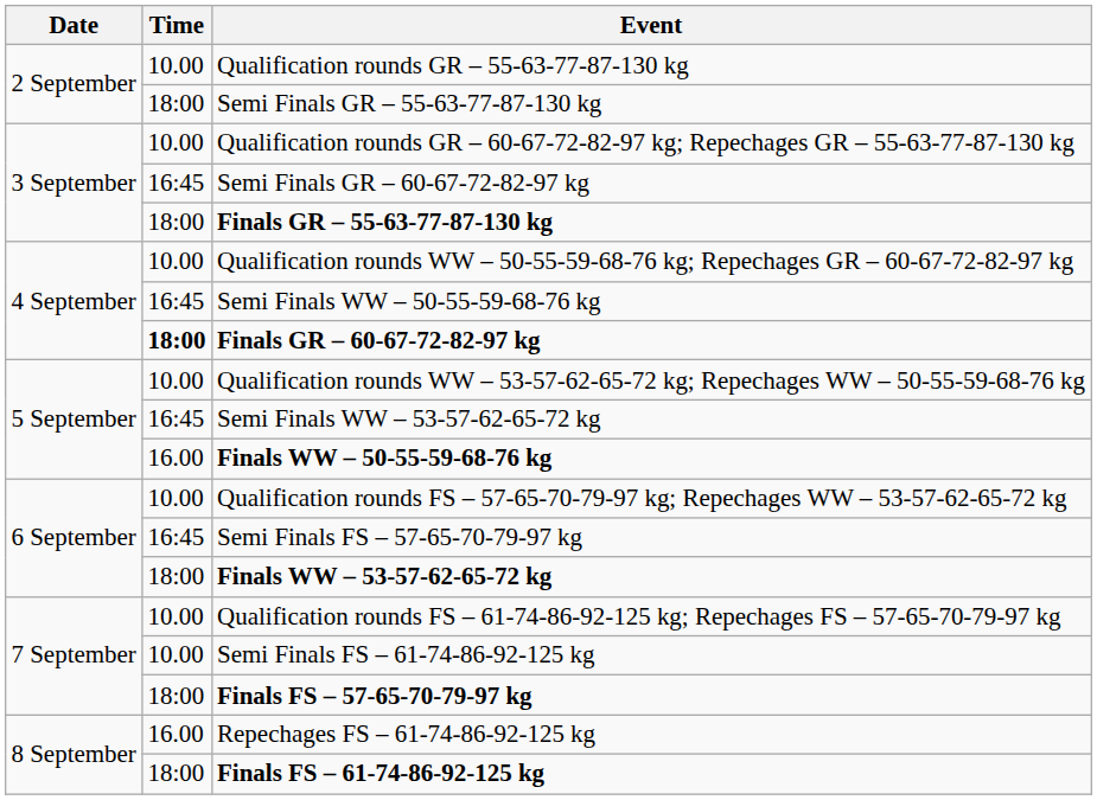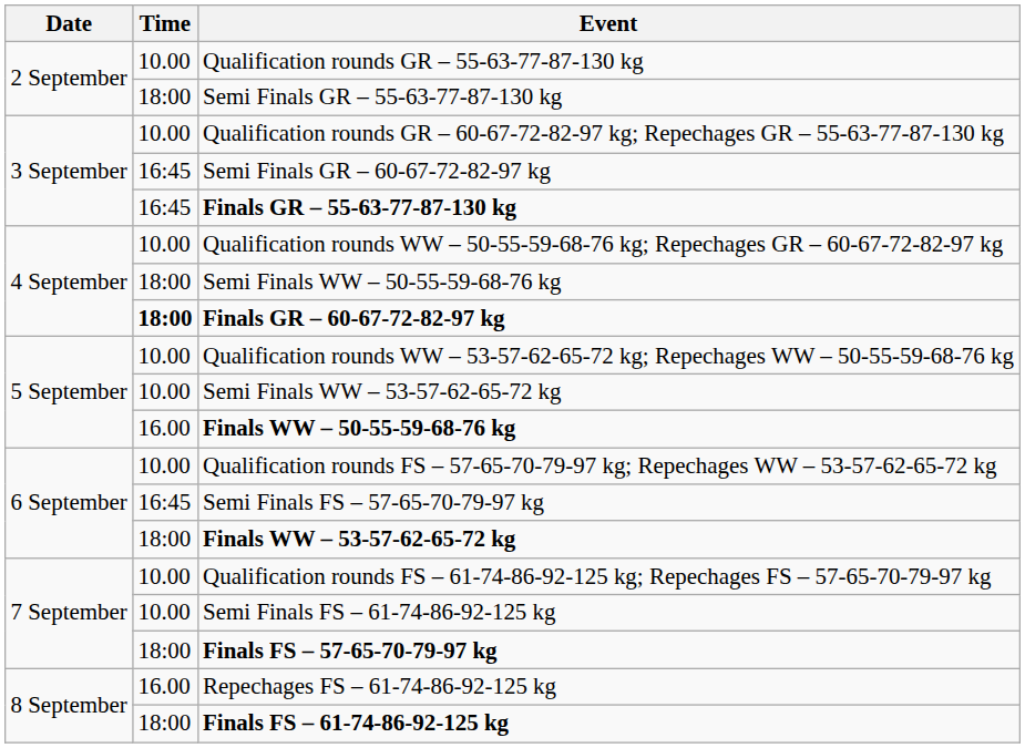Finals GR – 55-63-77-87-130 kg | Time: 18:00 -> 16:45
Semi Finals WW – 50-55-59-68-76 kg | Time: 16:45 -> 18:00
Semi Finals WW – 53-57-62-65-72 kg | Time: 16:45 -> 10.00
